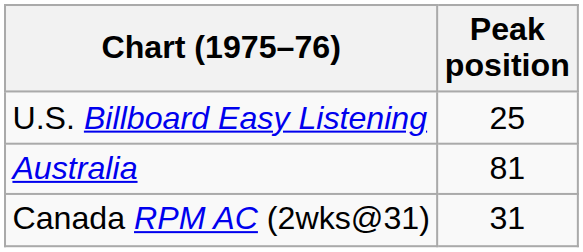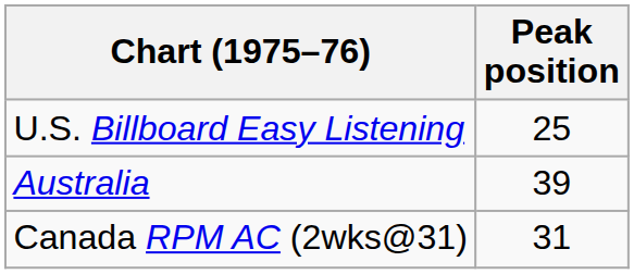Australia | Peak position: 81 -> 39
